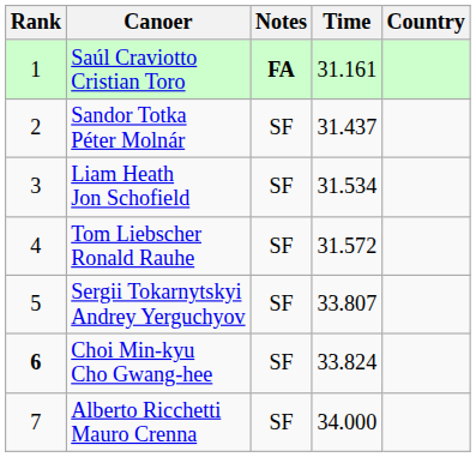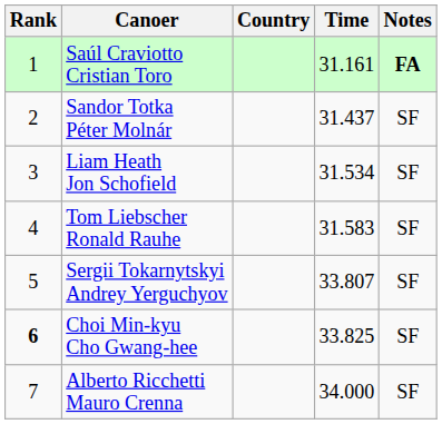columns swapped: Country <-> Notes
Tom Liebscher Ronald Rauhe | Time: 31.572 -> 31.583
Choi Min-kyu Cho Gwang-hee | Time: 33.824 -> 33.825
